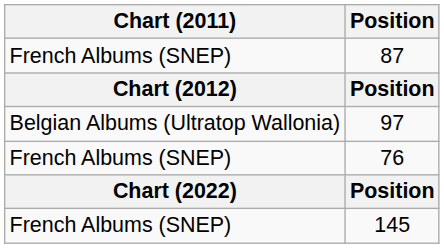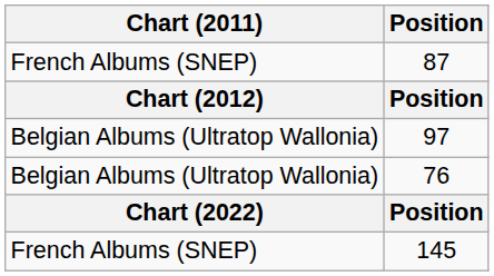76 | Chart (2011): French Albums (SNEP) -> Belgian Albums (Ultratop Wallonia)
